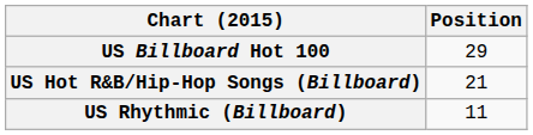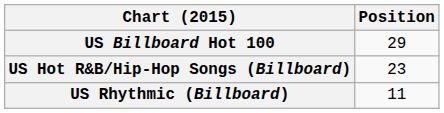US Hot R&B/Hip-Hop Songs (Billboard) | Position: 21 -> 23
